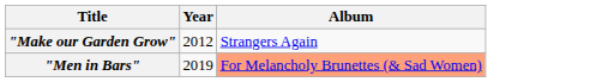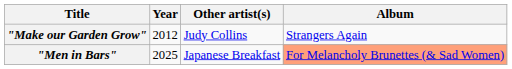+ column: Other artist(s) | Judy Collins | Japanese Breakfast
"Men in Bars" | Year: 2019 -> 2025
